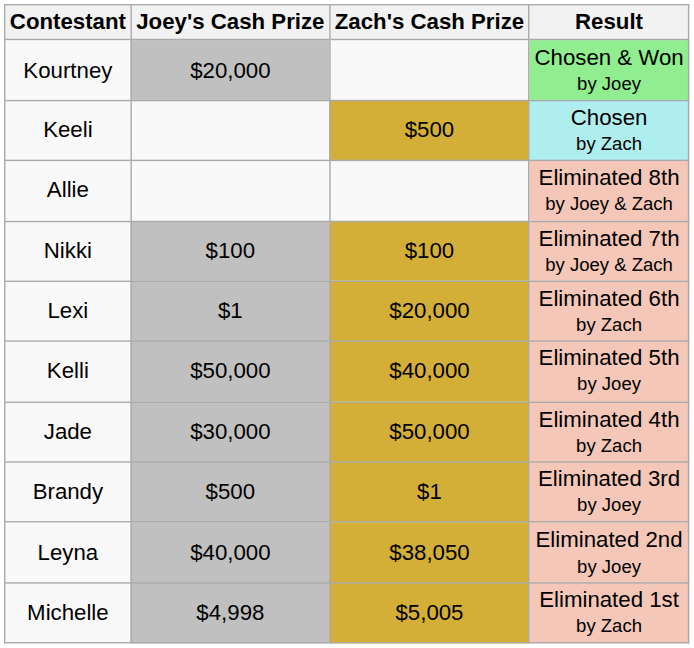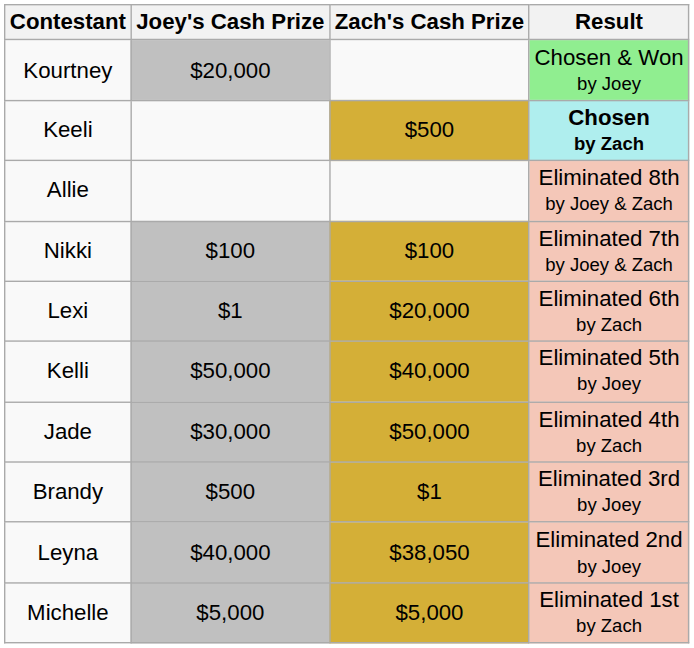Keeli | Result: normal -> bold
Michelle | Joey's Cash Prize: $4,998 -> $5,000
Michelle | Zach's Cash Prize: $5,005 -> $5,000
